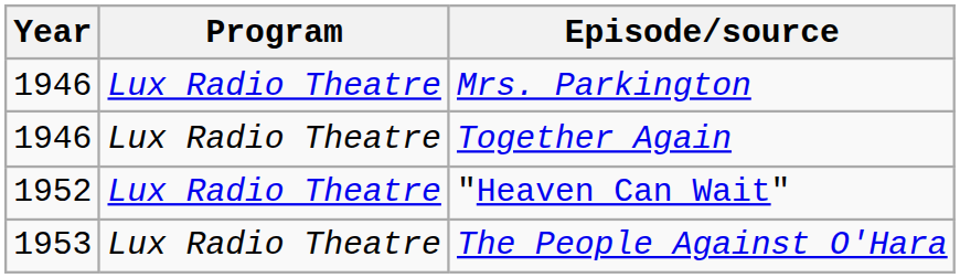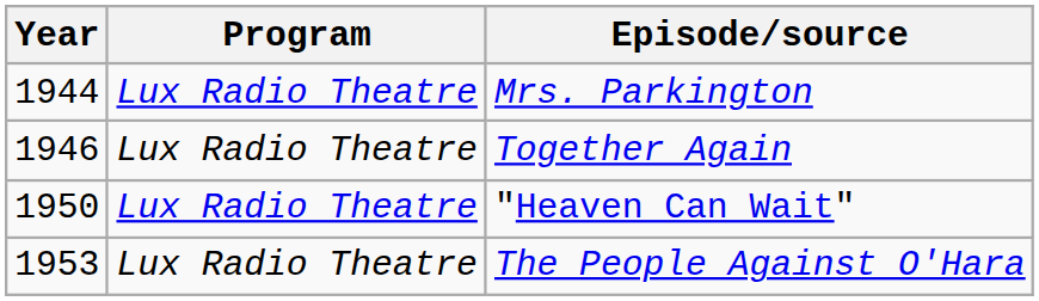Mrs. Parkington | Year: 1946 -> 1944
"Heaven Can Wait" | Year: 1952 -> 1950
